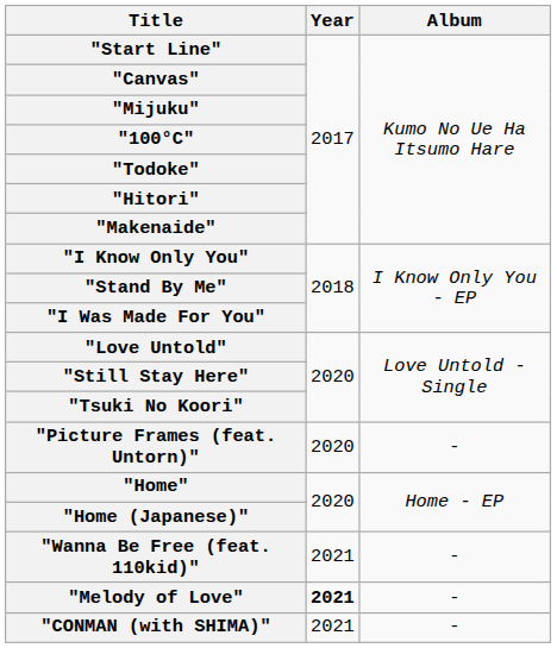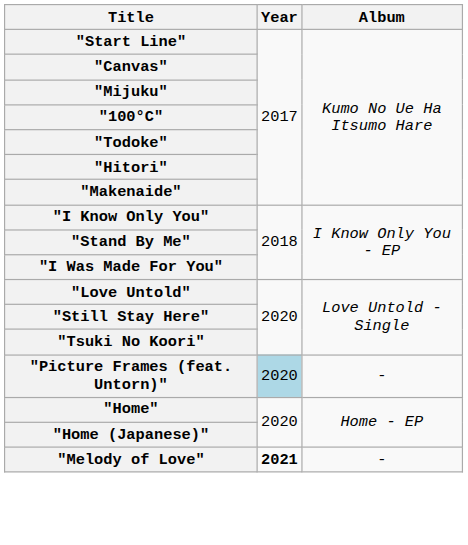"Picture Frames (feat. Untorn)" | Year: no background -> lightblue background
- row: "Wanna Be Free (feat. 110kid)" | 2021 | -
- row: "CONMAN (with SHIMA)" | 2021 | -
